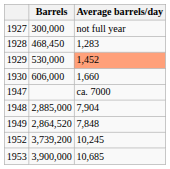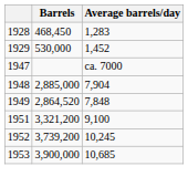- row: 1927 | 300,000 | not full year
1929 | Average barrels/day: lightsalmon background -> no background
- row: 1930 | 606,000 | 1,660
+ row: 1951 | 3,321,200 | 9,100
